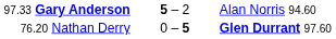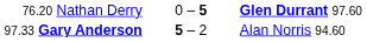rows swapped: 97.33 Gary Anderson <-> 76.20 Nathan Derry
